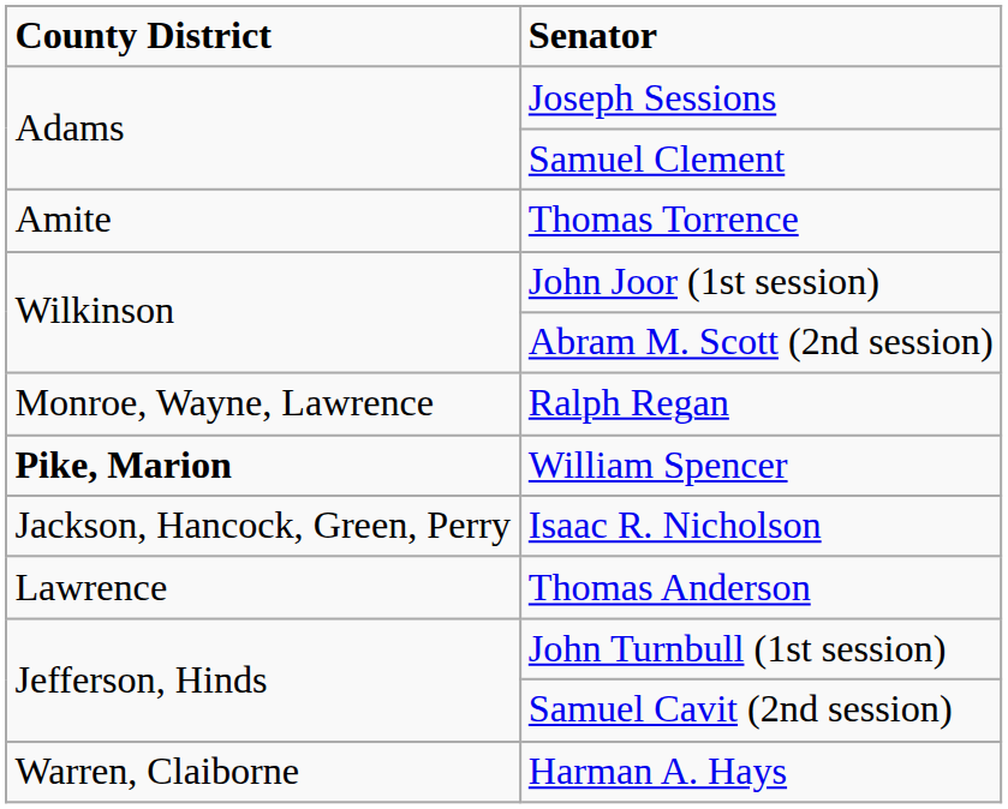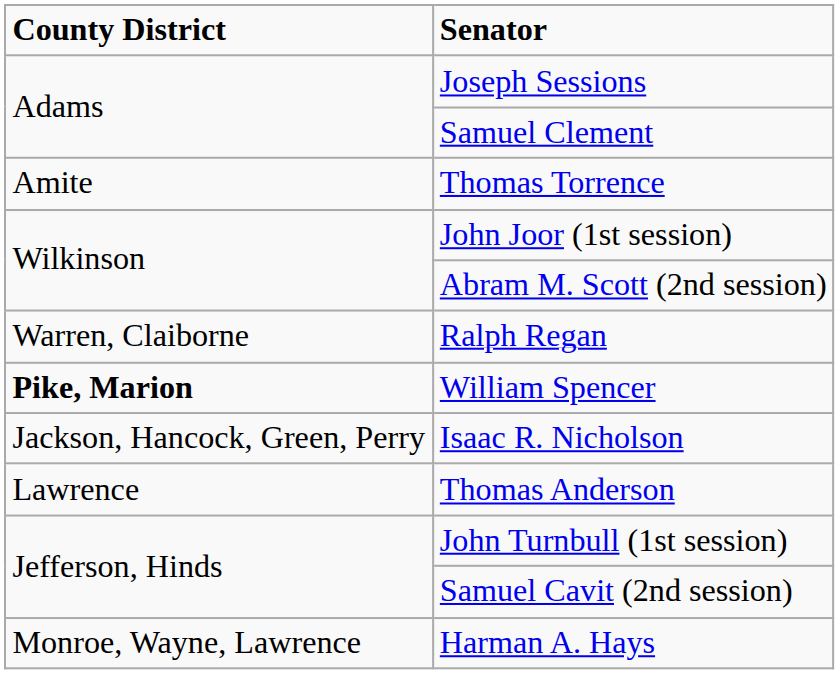Ralph Regan | County District: Monroe, Wayne, Lawrence -> Warren, Claiborne
Harman A. Hays | County District: Warren, Claiborne -> Monroe, Wayne, Lawrence
